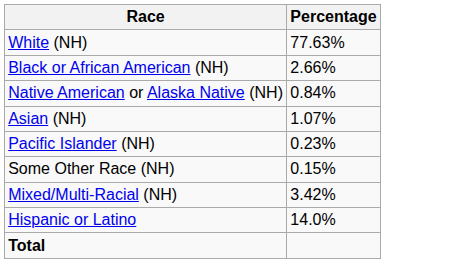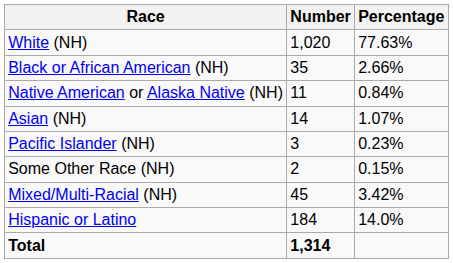+ column: Number | 1,020 | 35 | 11 | 14 | 3 | 2 | 45 | 184 | 1,314
